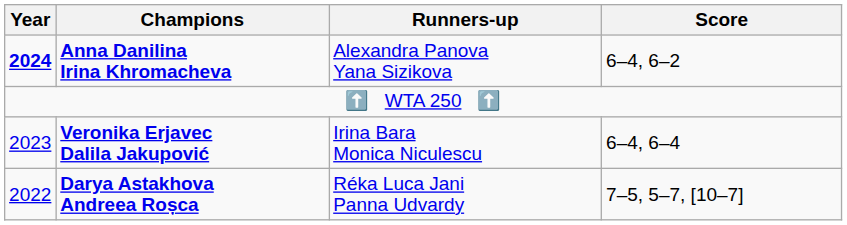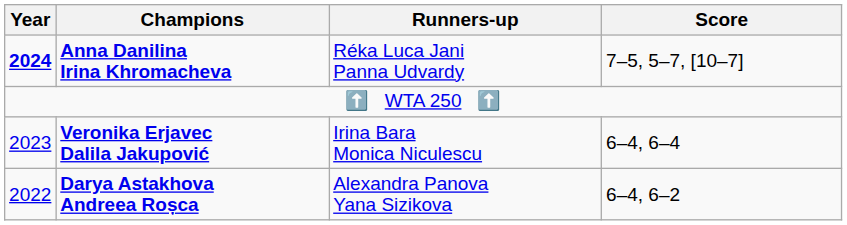Anna Danilina Irina Khromacheva | Runners-up: Alexandra Panova Yana Sizikova -> Réka Luca Jani Panna Udvardy
Anna Danilina Irina Khromacheva | Score: 6–4, 6–2 -> 7–5, 5–7, [10–7]
Darya Astakhova Andreea Roșca | Runners-up: Réka Luca Jani Panna Udvardy -> Alexandra Panova Yana Sizikova
Darya Astakhova Andreea Roșca | Score: 7–5, 5–7, [10–7] -> 6–4, 6–2
